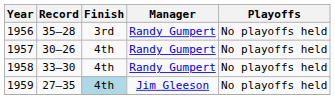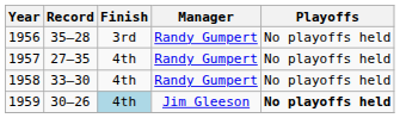1957 | Record: 30–26 -> 27–35
1959 | Record: 27–35 -> 30–26
1959 | Playoffs: normal -> bold
